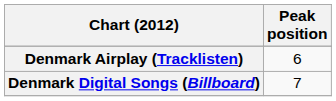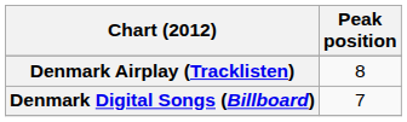Denmark Airplay (Tracklisten) | Peak position: 6 -> 8
